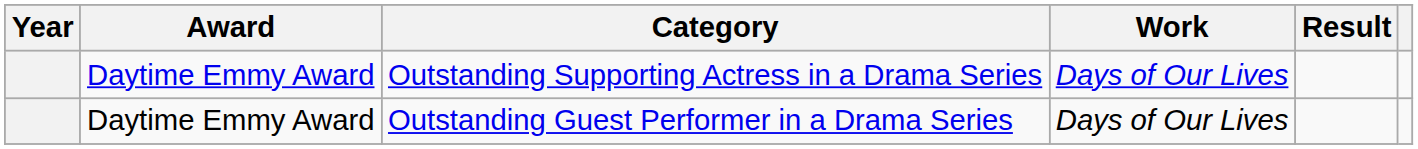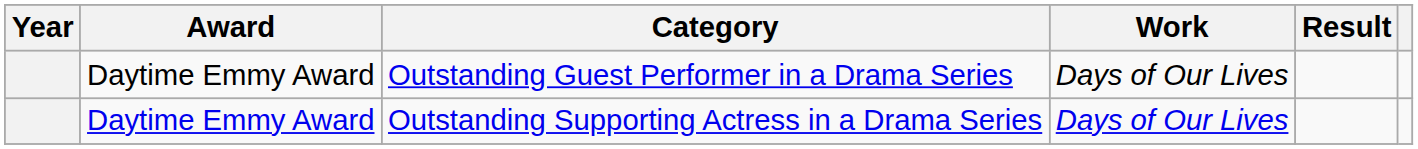rows swapped: Outstanding Supporting Actress in a Drama Series <-> Outstanding Guest Performer in a Drama Series
